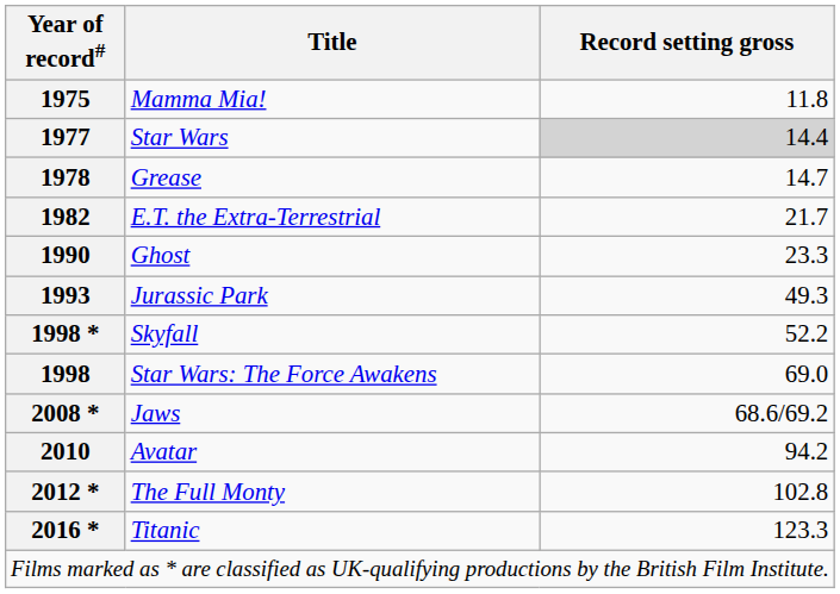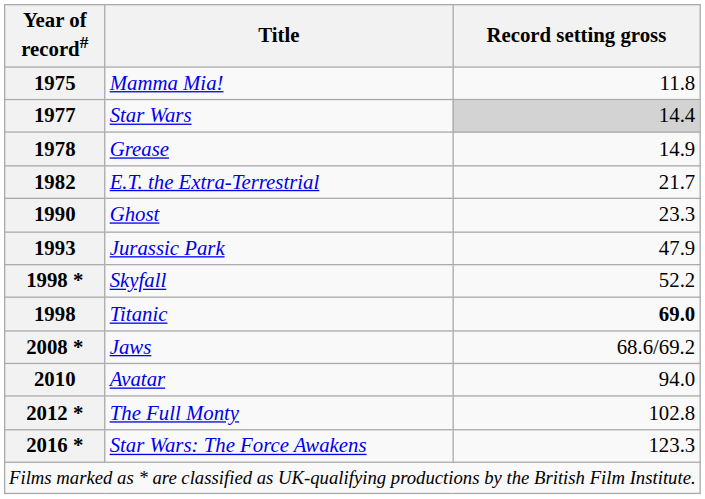1978 | Record setting gross: 14.7 -> 14.9
1993 | Record setting gross: 49.3 -> 47.9
1998 | Title: Star Wars: The Force Awakens -> Titanic
1998 | Record setting gross: normal -> bold
2010 | Record setting gross: 94.2 -> 94.0
2016 * | Title: Titanic -> Star Wars: The Force Awakens
